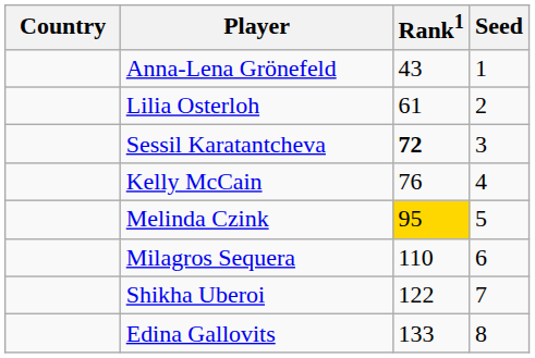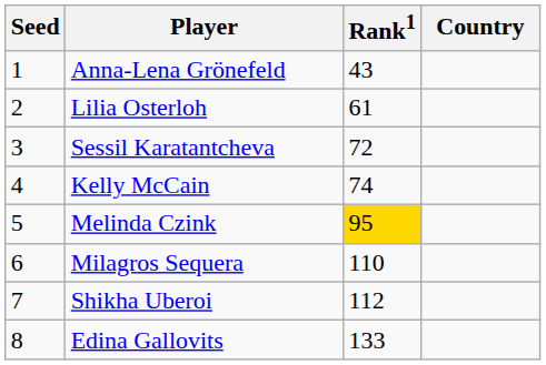columns swapped: Country <-> Seed
Sessil Karatantcheva | Rank1: bold -> normal
Kelly McCain | Rank1: 76 -> 74
Shikha Uberoi | Rank1: 122 -> 112
